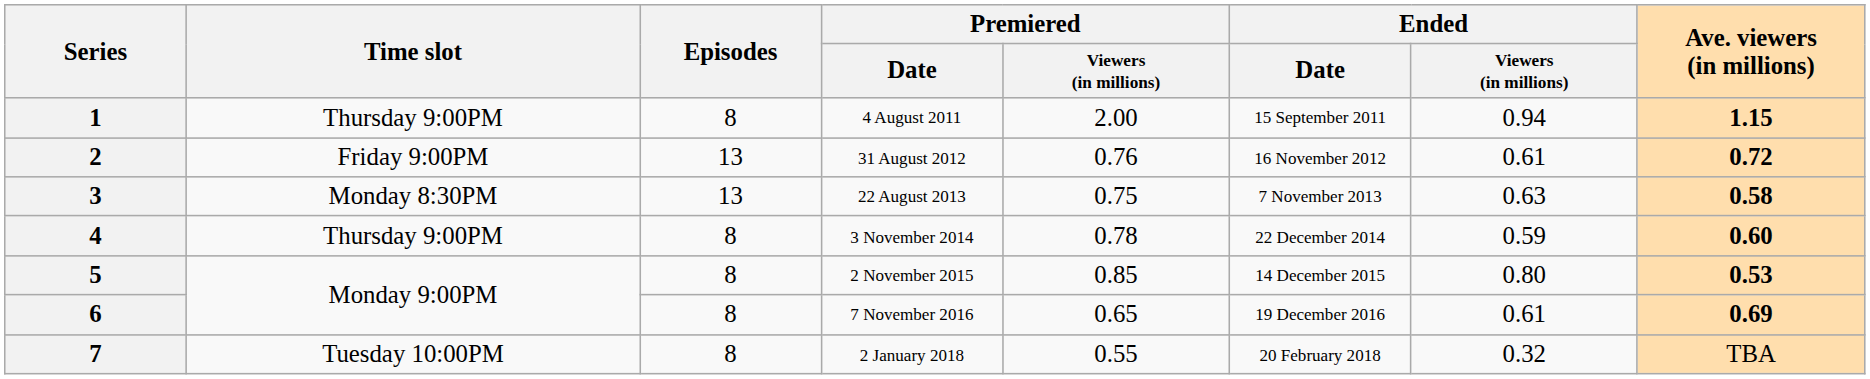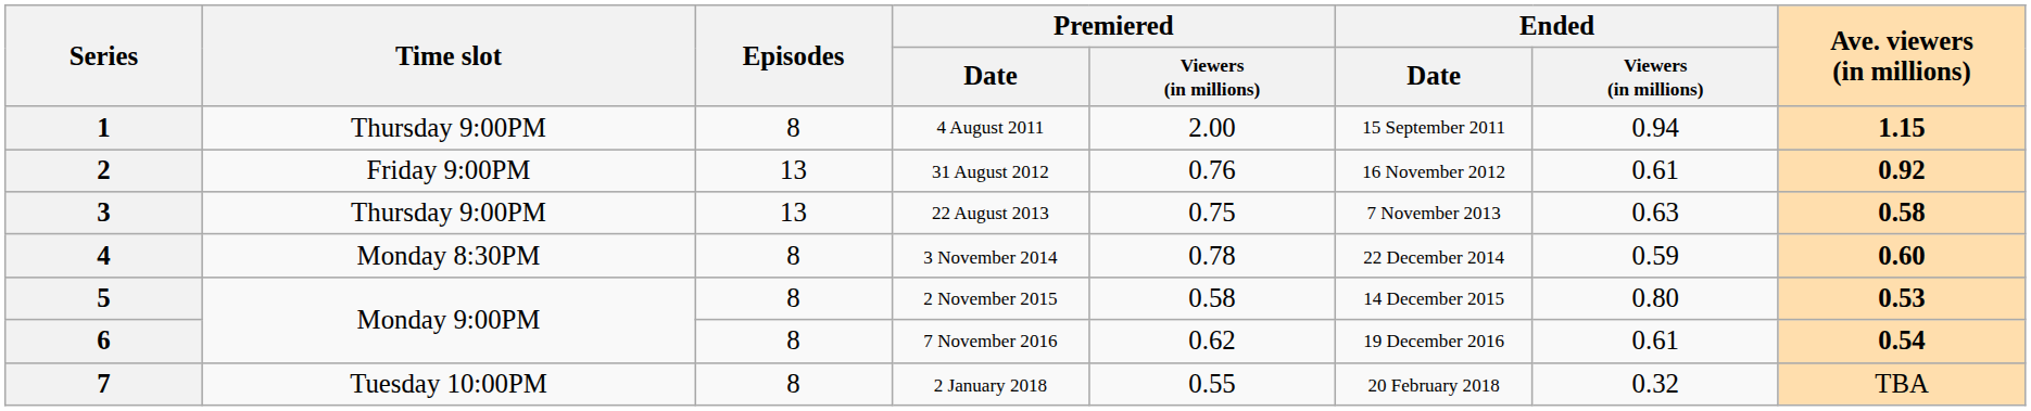2 | Ave. viewers (in millions): 0.72 -> 0.92
3 | Time slot: Monday 8:30PM -> Thursday 9:00PM
4 | Time slot: Thursday 9:00PM -> Monday 8:30PM
5 | Premiered / Viewers (in millions): 0.85 -> 0.58
6 | Premiered / Viewers (in millions): 0.65 -> 0.62
6 | Ave. viewers (in millions): 0.69 -> 0.54
